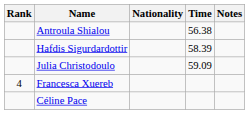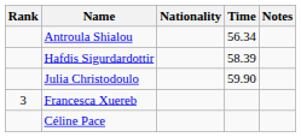Antroula Shialou | Time: 56.38 -> 56.34
Julia Christodoulo | Time: 59.09 -> 59.90
Francesca Xuereb | Rank: 4 -> 3
